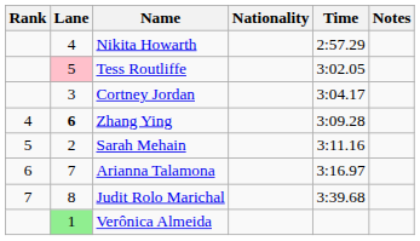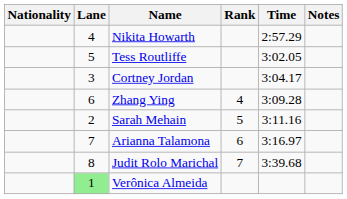columns swapped: Rank <-> Nationality
Tess Routliffe | Lane: pink background -> no background
Zhang Ying | Lane: bold -> normal
